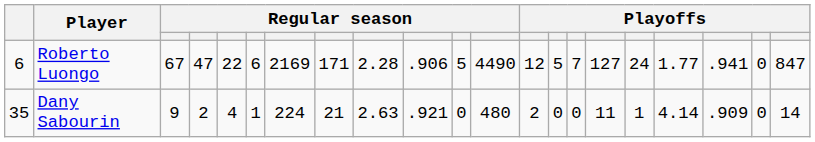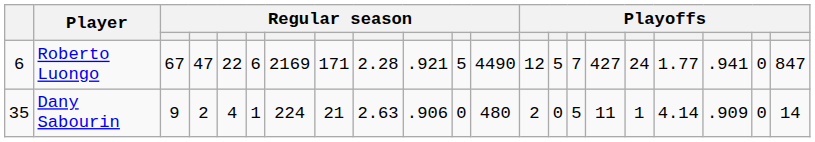Roberto Luongo | column 10: .906 -> .921
Roberto Luongo | column 16: 127 -> 427
Dany Sabourin | column 10: .921 -> .906
Dany Sabourin | column 15: 0 -> 5
